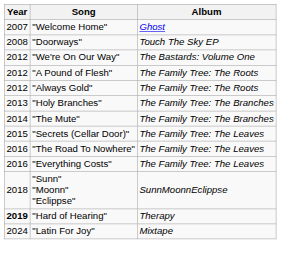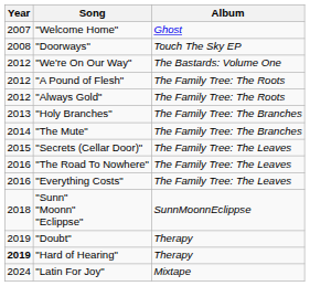+ row: 2019 | "Doubt" | Therapy
